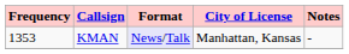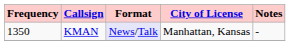KMAN | Frequency: 1353 -> 1350
